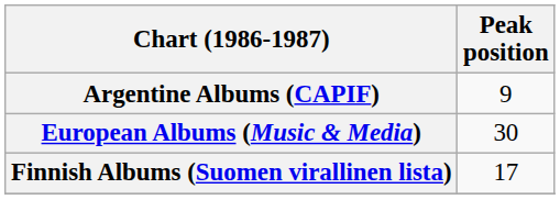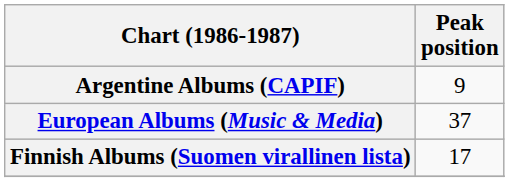European Albums (Music & Media) | Peak position: 30 -> 37
